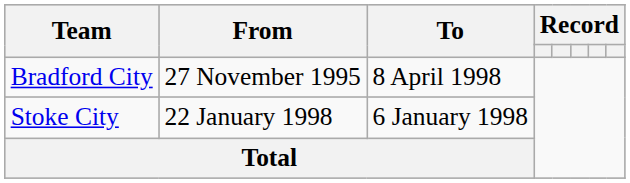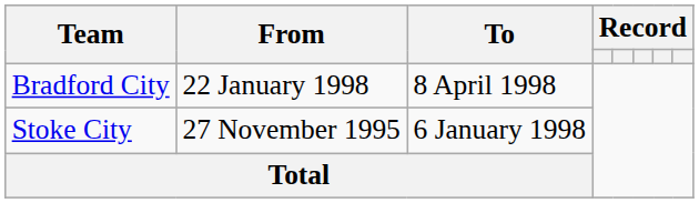Bradford City | From: 27 November 1995 -> 22 January 1998
Stoke City | From: 22 January 1998 -> 27 November 1995
